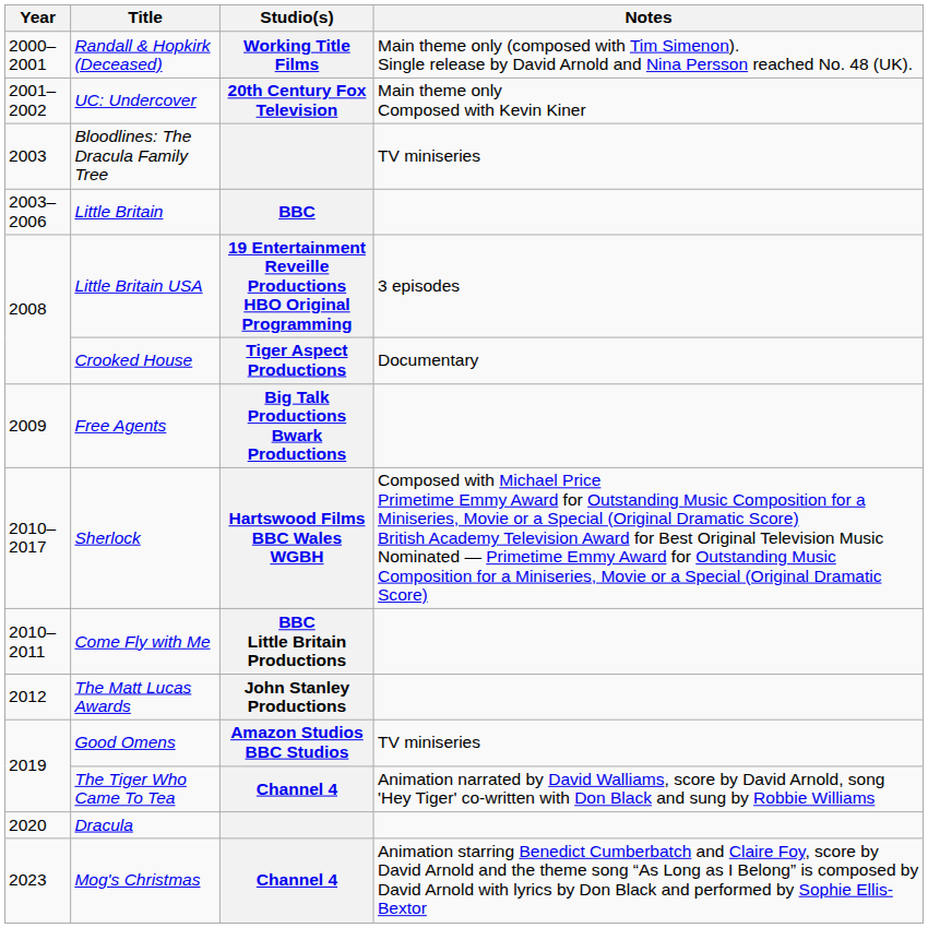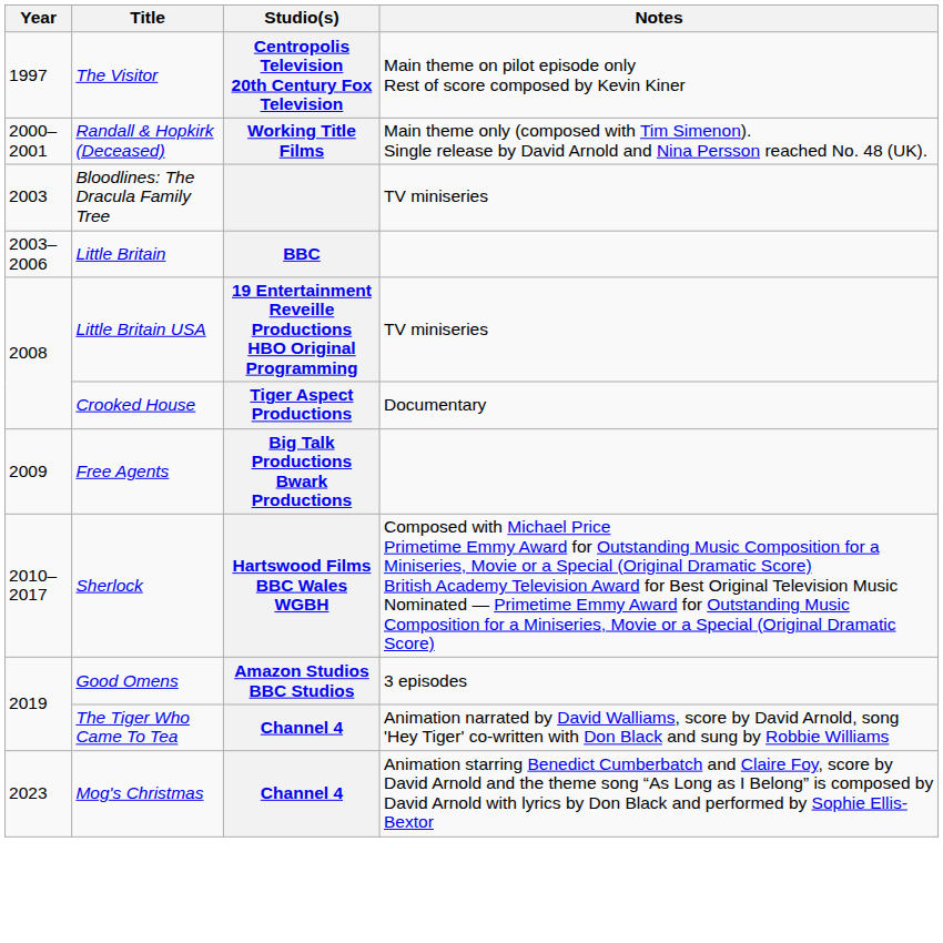+ row: 1997 | The Visitor | Centropolis Television 20th Century Fox Television | Main theme on pilot episode only Rest of score composed by Kevin Kiner
- row: 2001–2002 | UC: Undercover | 20th Century Fox Television | Main theme only Composed with Kevin Kiner
Little Britain USA | Notes: 3 episodes -> TV miniseries
- row: 2010–2011 | Come Fly with Me | BBC Little Britain Productions
- row: 2012 | The Matt Lucas Awards | John Stanley Productions
Good Omens | Notes: TV miniseries -> 3 episodes
- row: 2020 | Dracula
